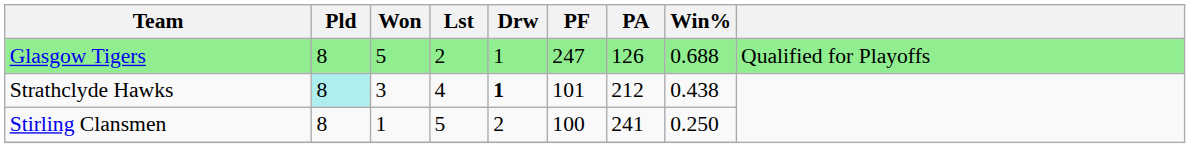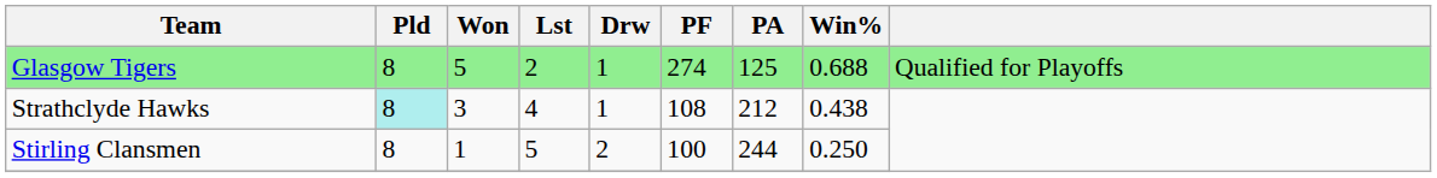Glasgow Tigers | PF: 247 -> 274
Glasgow Tigers | PA: 126 -> 125
Strathclyde Hawks | Drw: bold -> normal
Strathclyde Hawks | PF: 101 -> 108
Stirling Clansmen | PA: 241 -> 244
